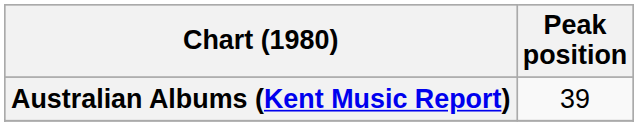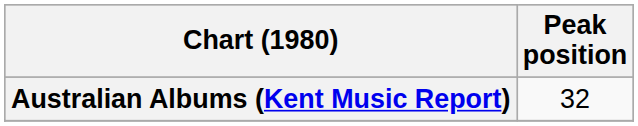Australian Albums (Kent Music Report) | Peak position: 39 -> 32
